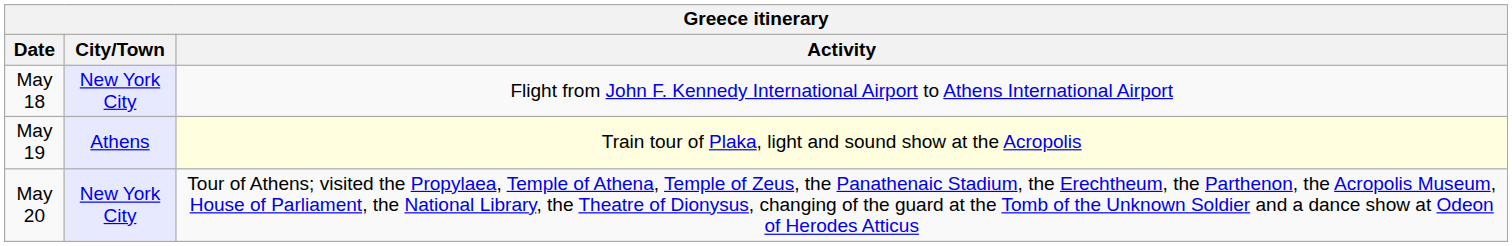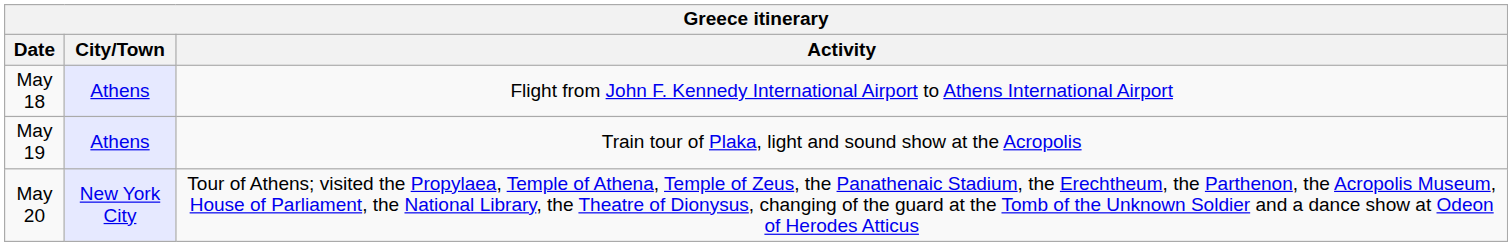May 18 | City/Town: New York City -> Athens
May 19 | Activity: lightyellow background -> no background
